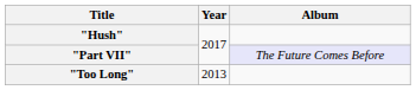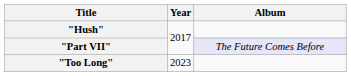"Too Long" | Year: 2013 -> 2023
